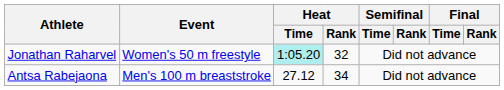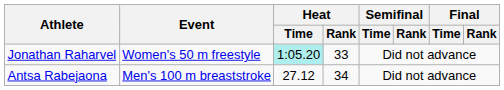Jonathan Raharvel | Heat / Rank: 32 -> 33
